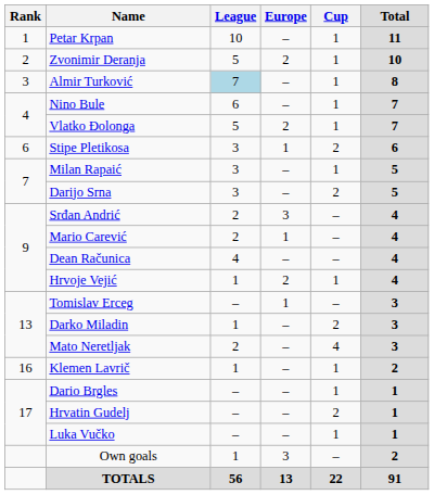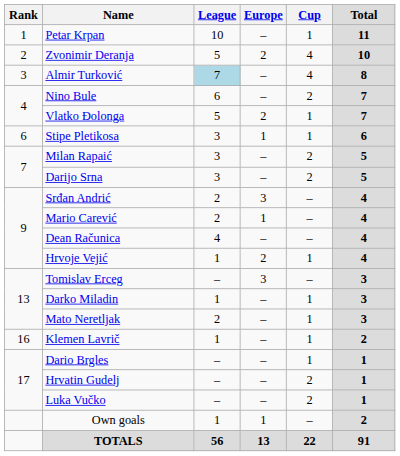Zvonimir Deranja | Cup: 1 -> 4
Almir Turković | Cup: 1 -> 4
Nino Bule | Cup: 1 -> 2
Stipe Pletikosa | Cup: 2 -> 1
Milan Rapaić | Cup: 1 -> 2
Tomislav Erceg | Europe: 1 -> 3
Darko Miladin | Cup: 2 -> 1
Mato Neretljak | Cup: 4 -> 1
Luka Vučko | Cup: 1 -> 2
Own goals | Europe: 3 -> 1
